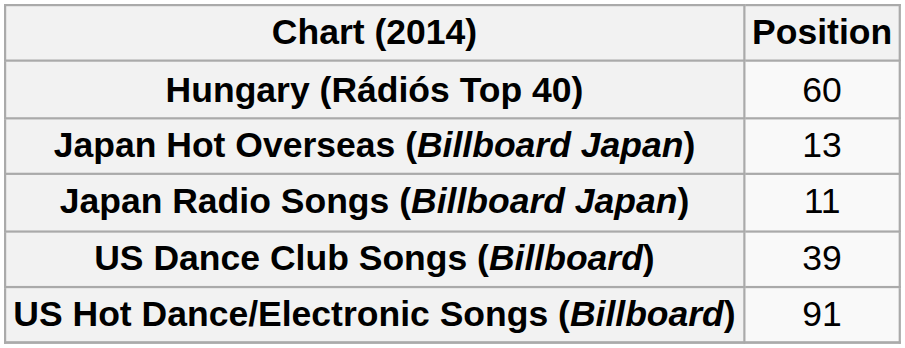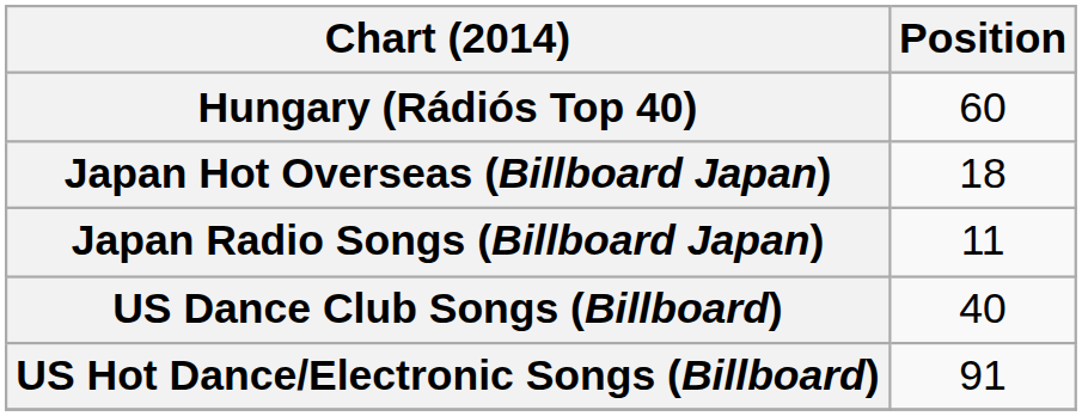Japan Hot Overseas (Billboard Japan) | Position: 13 -> 18
US Dance Club Songs (Billboard) | Position: 39 -> 40
